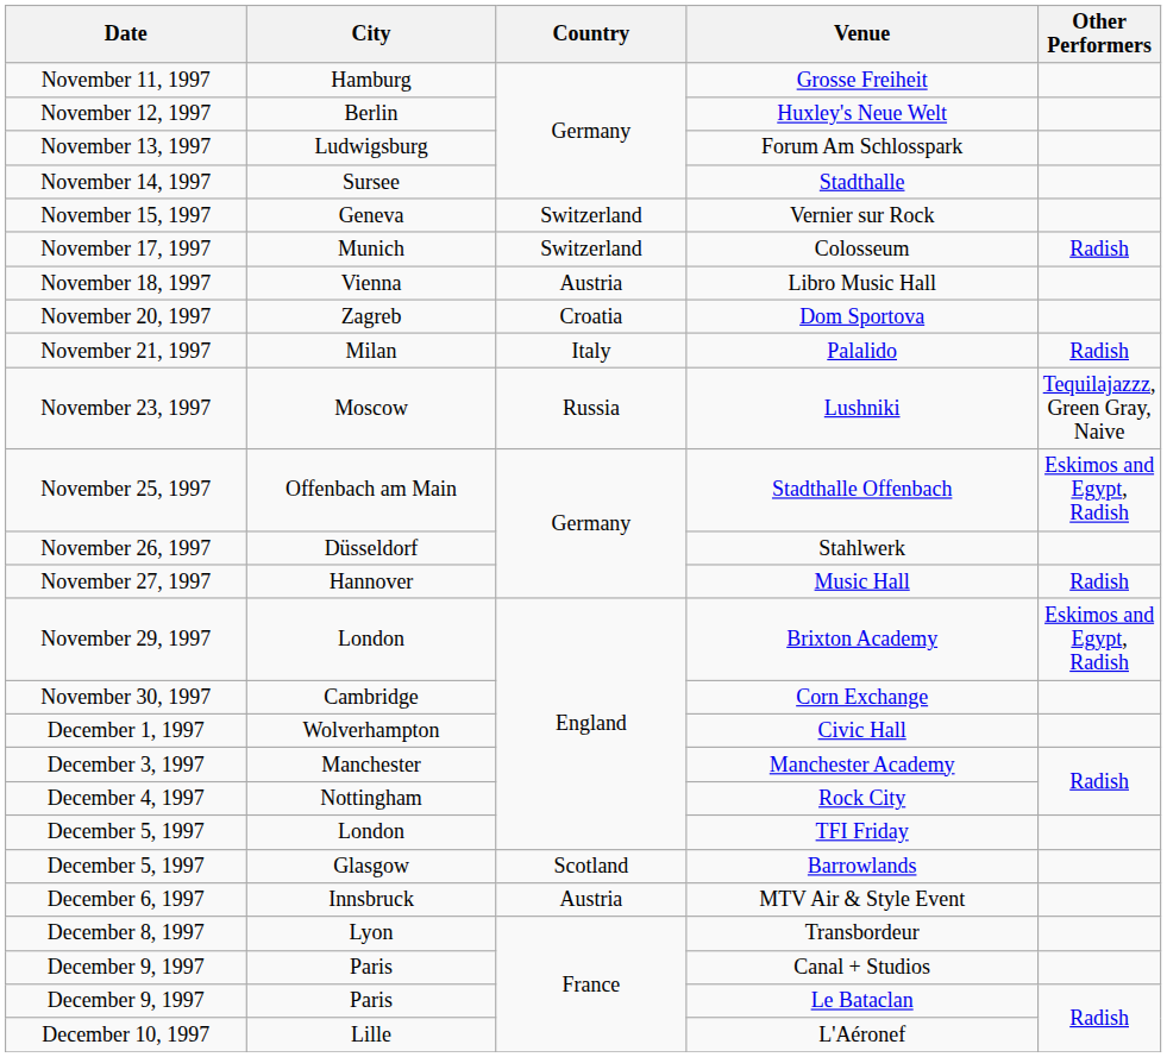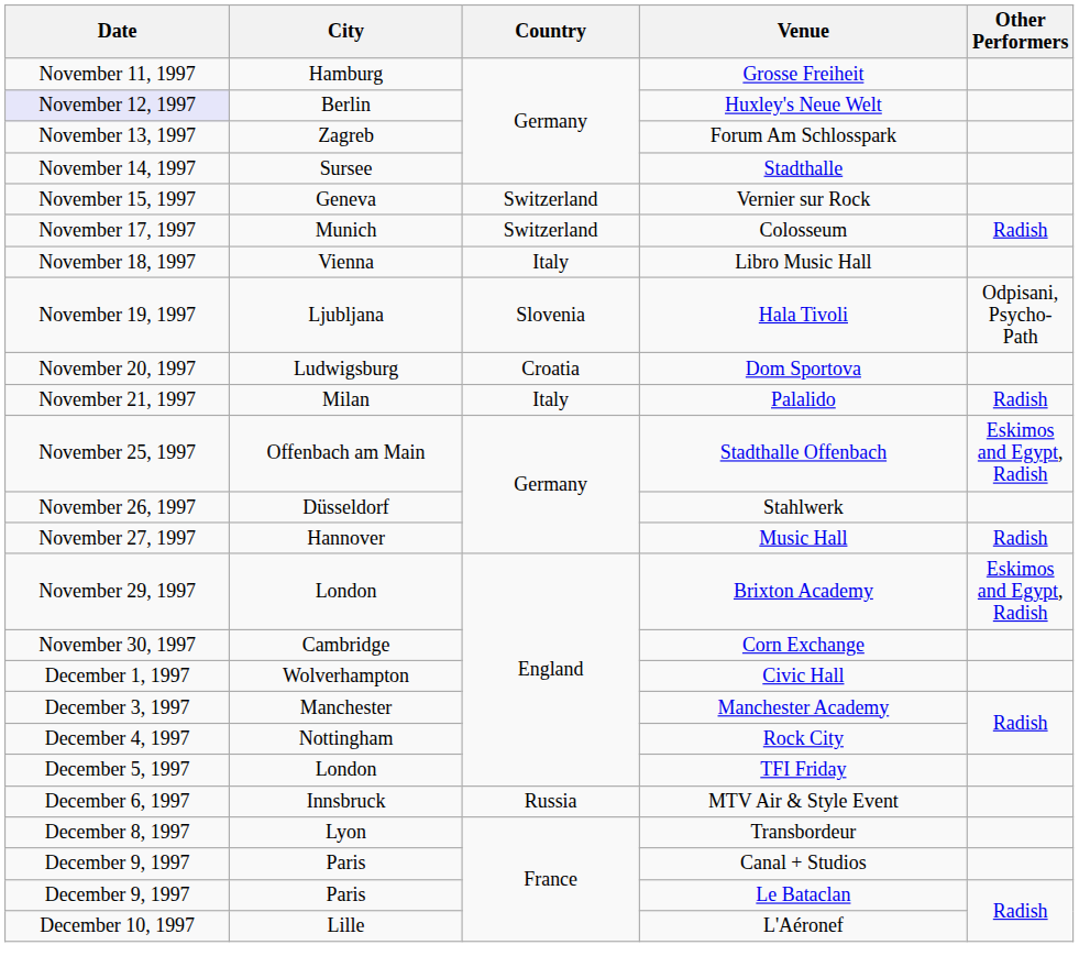Huxley's Neue Welt | Date: no background -> lavender background
Forum Am Schlosspark | City: Ludwigsburg -> Zagreb
Libro Music Hall | Country: Austria -> Italy
+ row: November 19, 1997 | Ljubljana | Slovenia | Hala Tivoli | Odpisani, Psycho-Path
Dom Sportova | City: Zagreb -> Ludwigsburg
- row: November 23, 1997 | Moscow | Russia | Lushniki | Tequilajazzz, Green Gray, Naive
- row: December 5, 1997 | Glasgow | Scotland | Barrowlands
MTV Air & Style Event | Country: Austria -> Russia
